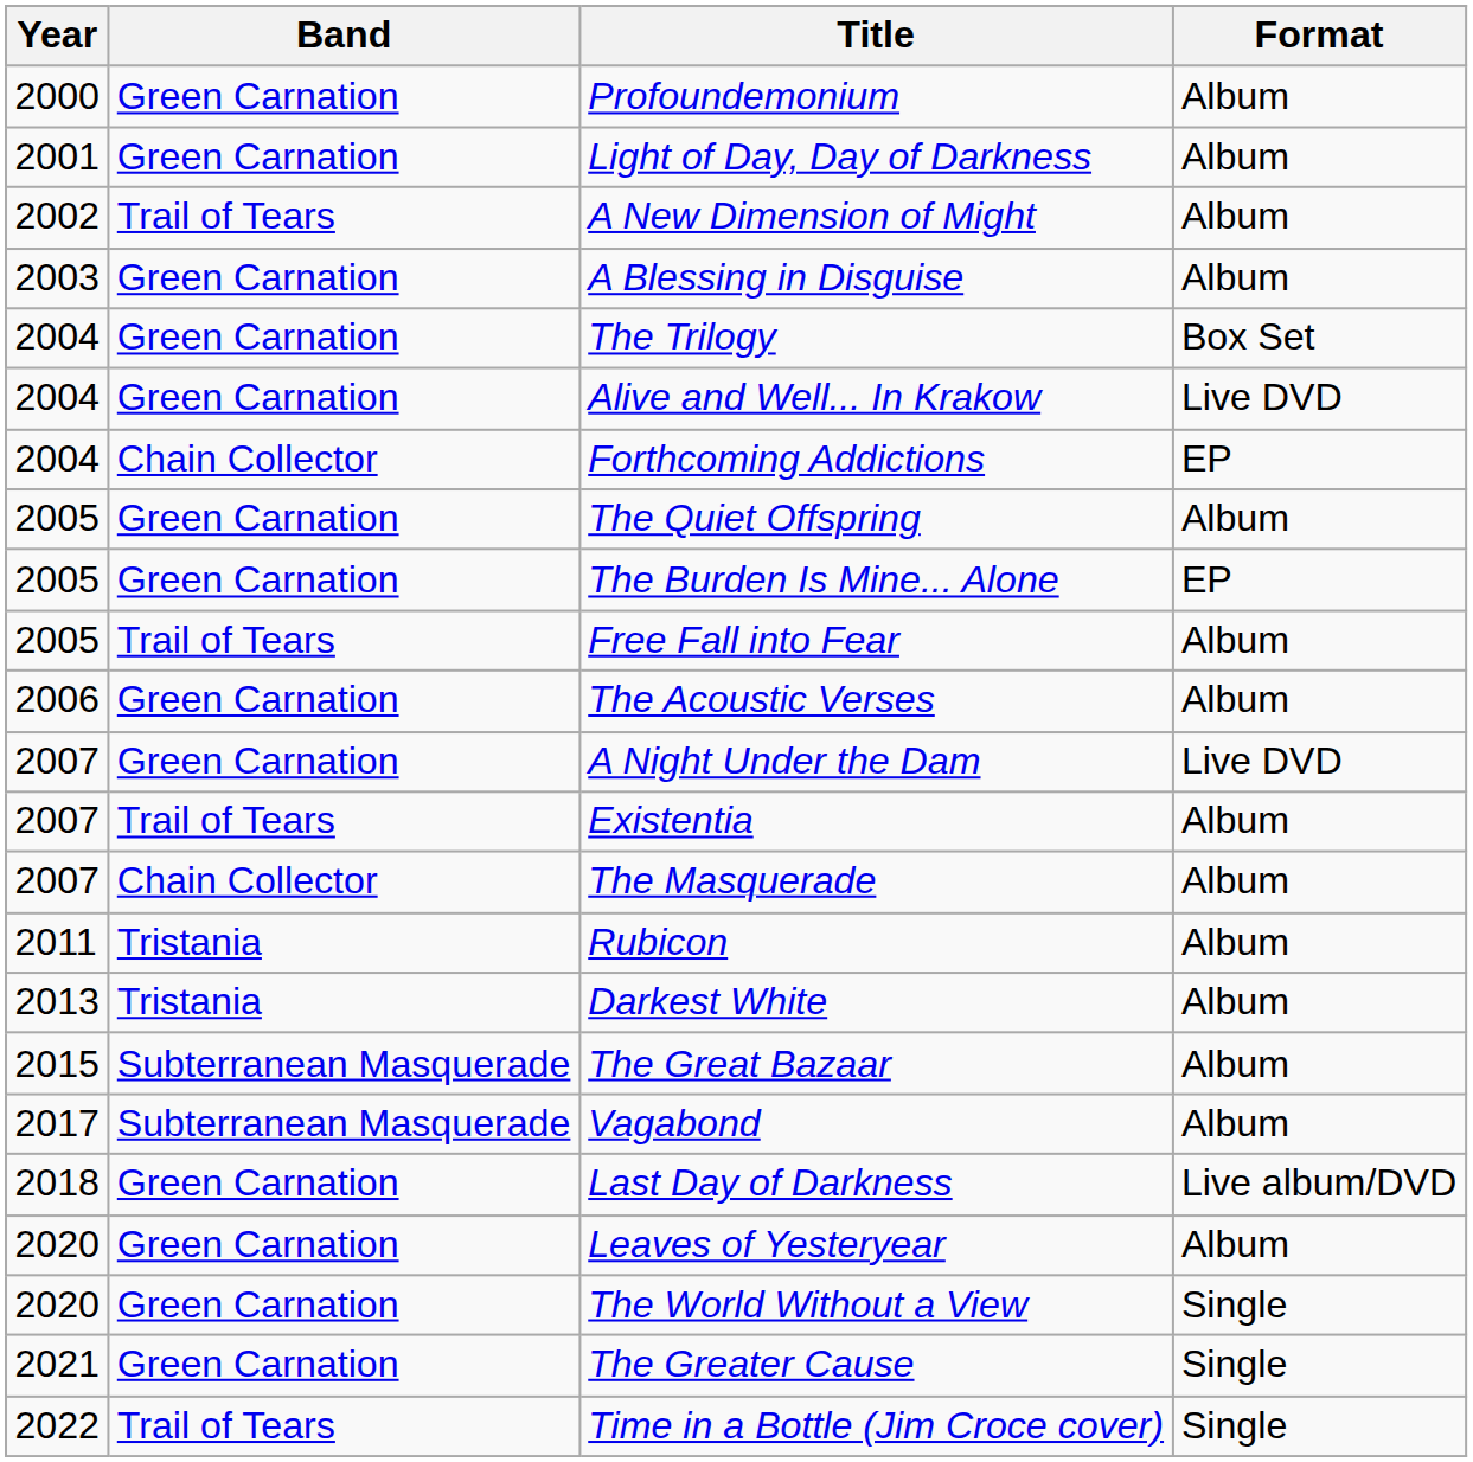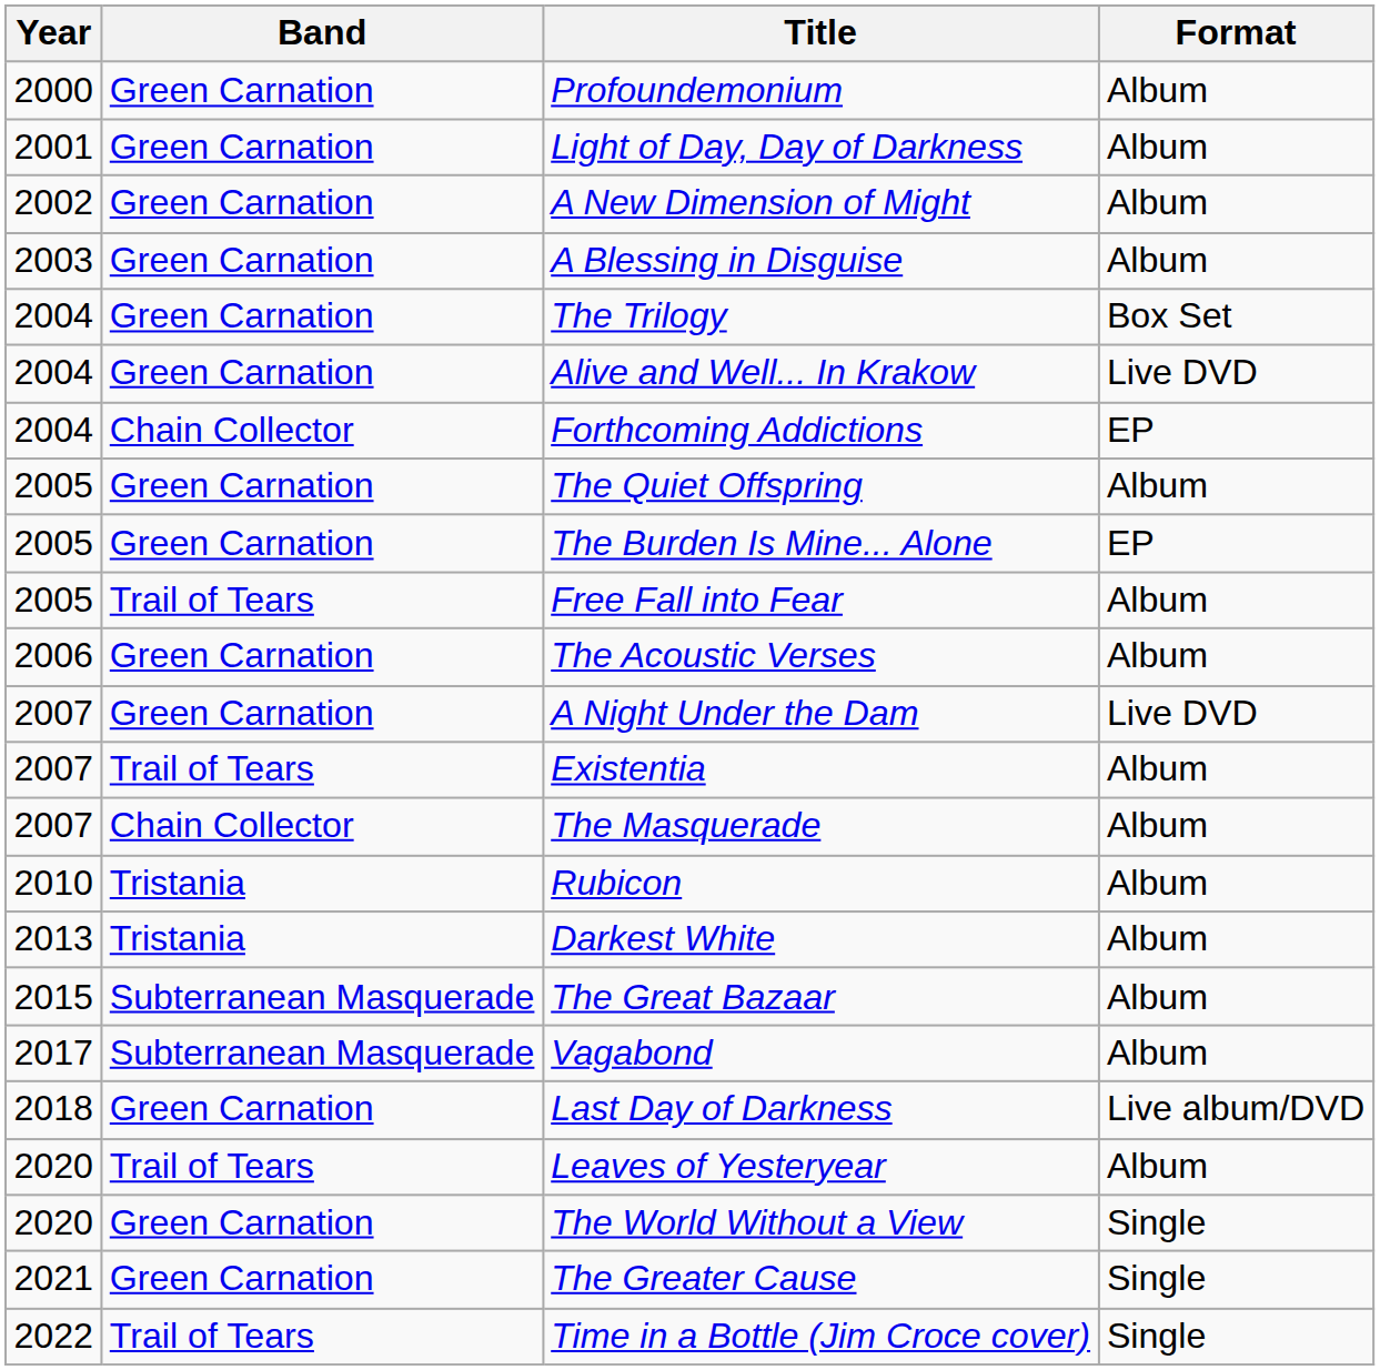A New Dimension of Might | Band: Trail of Tears -> Green Carnation
Rubicon | Year: 2011 -> 2010
Leaves of Yesteryear | Band: Green Carnation -> Trail of Tears
